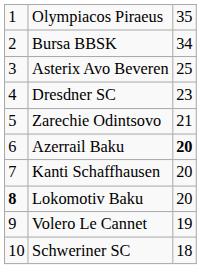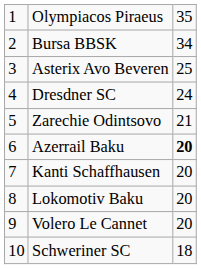Dresdner SC | column 3: 23 -> 24
Lokomotiv Baku | column 1: bold -> normal
Volero Le Cannet | column 3: 19 -> 20
